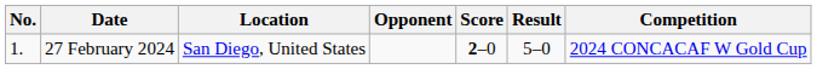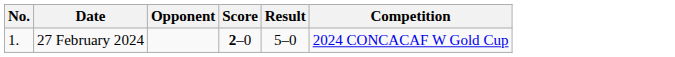- column: Location | San Diego, United States
